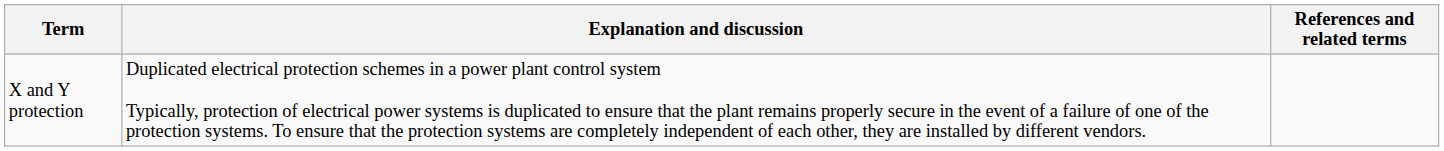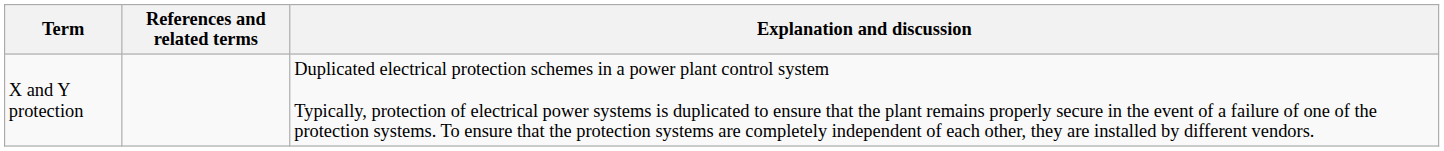columns swapped: Explanation and discussion <-> References and related terms
